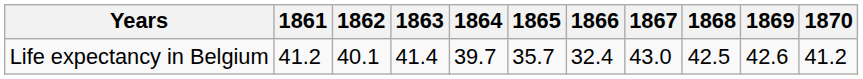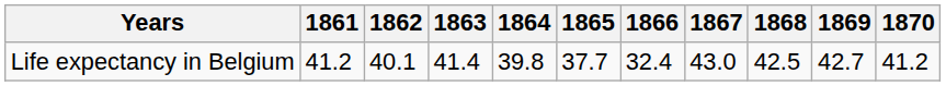Life expectancy in Belgium | 1864: 39.7 -> 39.8
Life expectancy in Belgium | 1865: 35.7 -> 37.7
Life expectancy in Belgium | 1869: 42.6 -> 42.7
